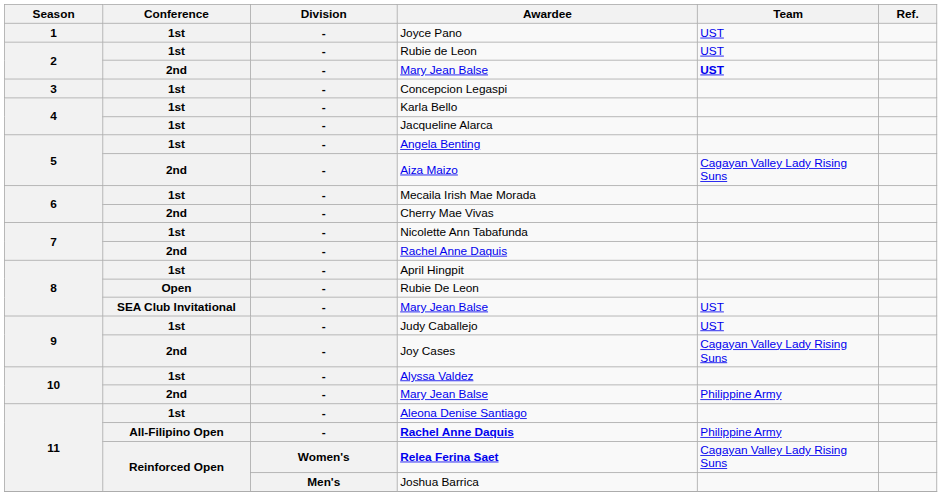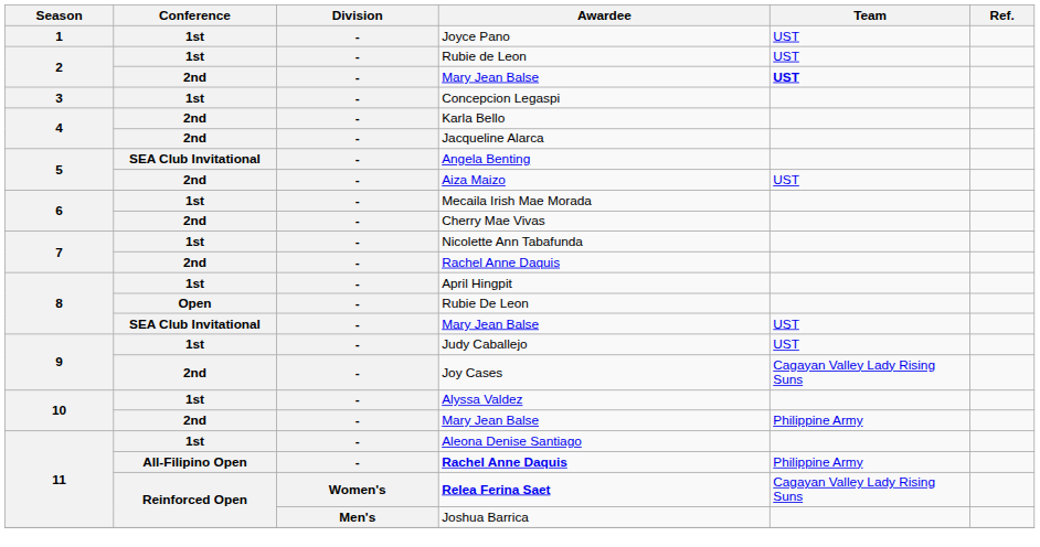Karla Bello | Conference: 1st -> 2nd
Jacqueline Alarca | Conference: 1st -> 2nd
Angela Benting | Conference: 1st -> SEA Club Invitational
Aiza Maizo | Team: Cagayan Valley Lady Rising Suns -> UST
